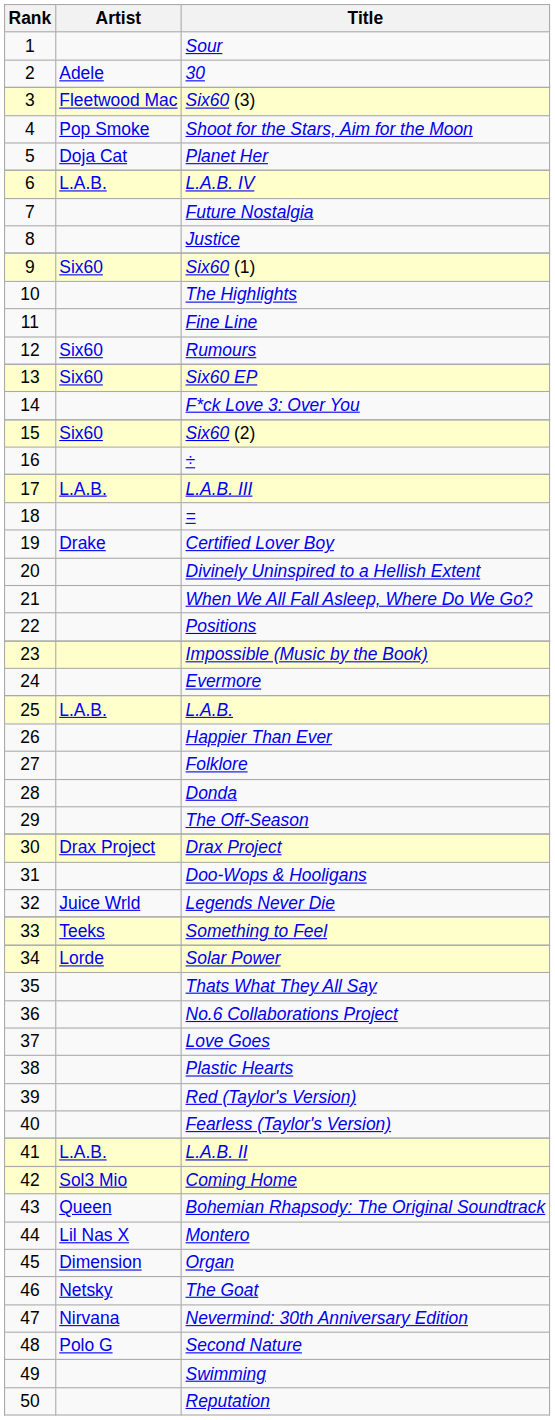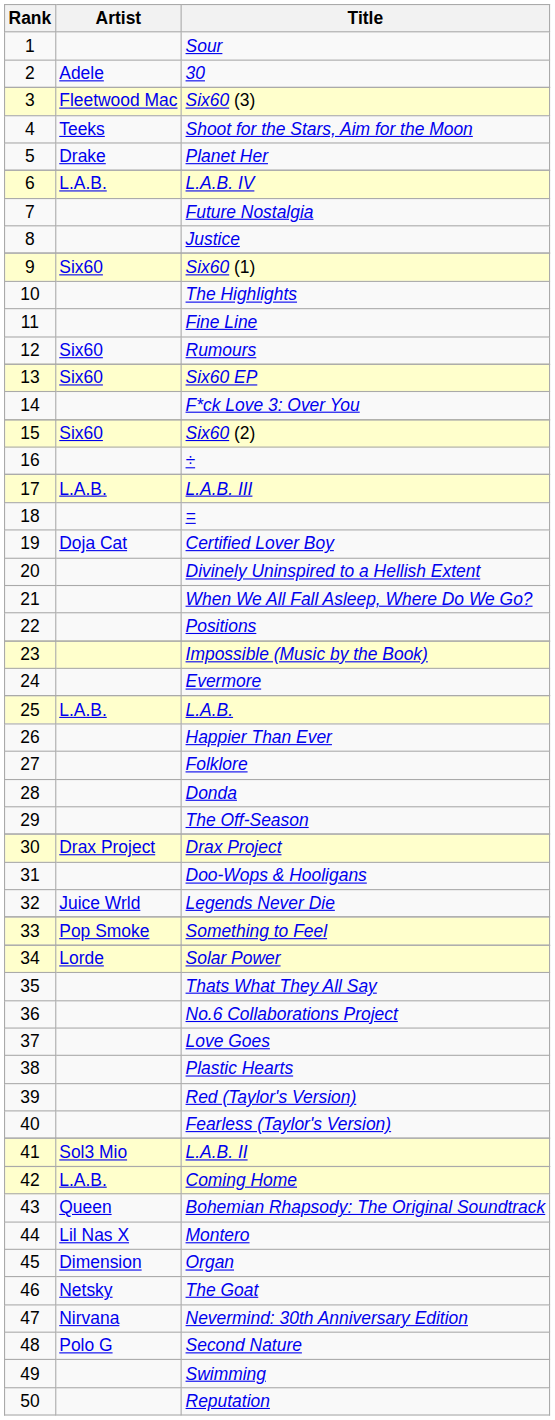Shoot for the Stars, Aim for the Moon | Artist: Pop Smoke -> Teeks
Planet Her | Artist: Doja Cat -> Drake
Certified Lover Boy | Artist: Drake -> Doja Cat
Something to Feel | Artist: Teeks -> Pop Smoke
L.A.B. II | Artist: L.A.B. -> Sol3 Mio
Coming Home | Artist: Sol3 Mio -> L.A.B.
